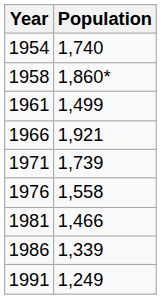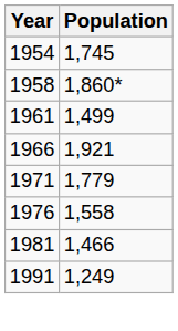1954 | Population: 1,740 -> 1,745
1971 | Population: 1,739 -> 1,779
- row: 1986 | 1,339
